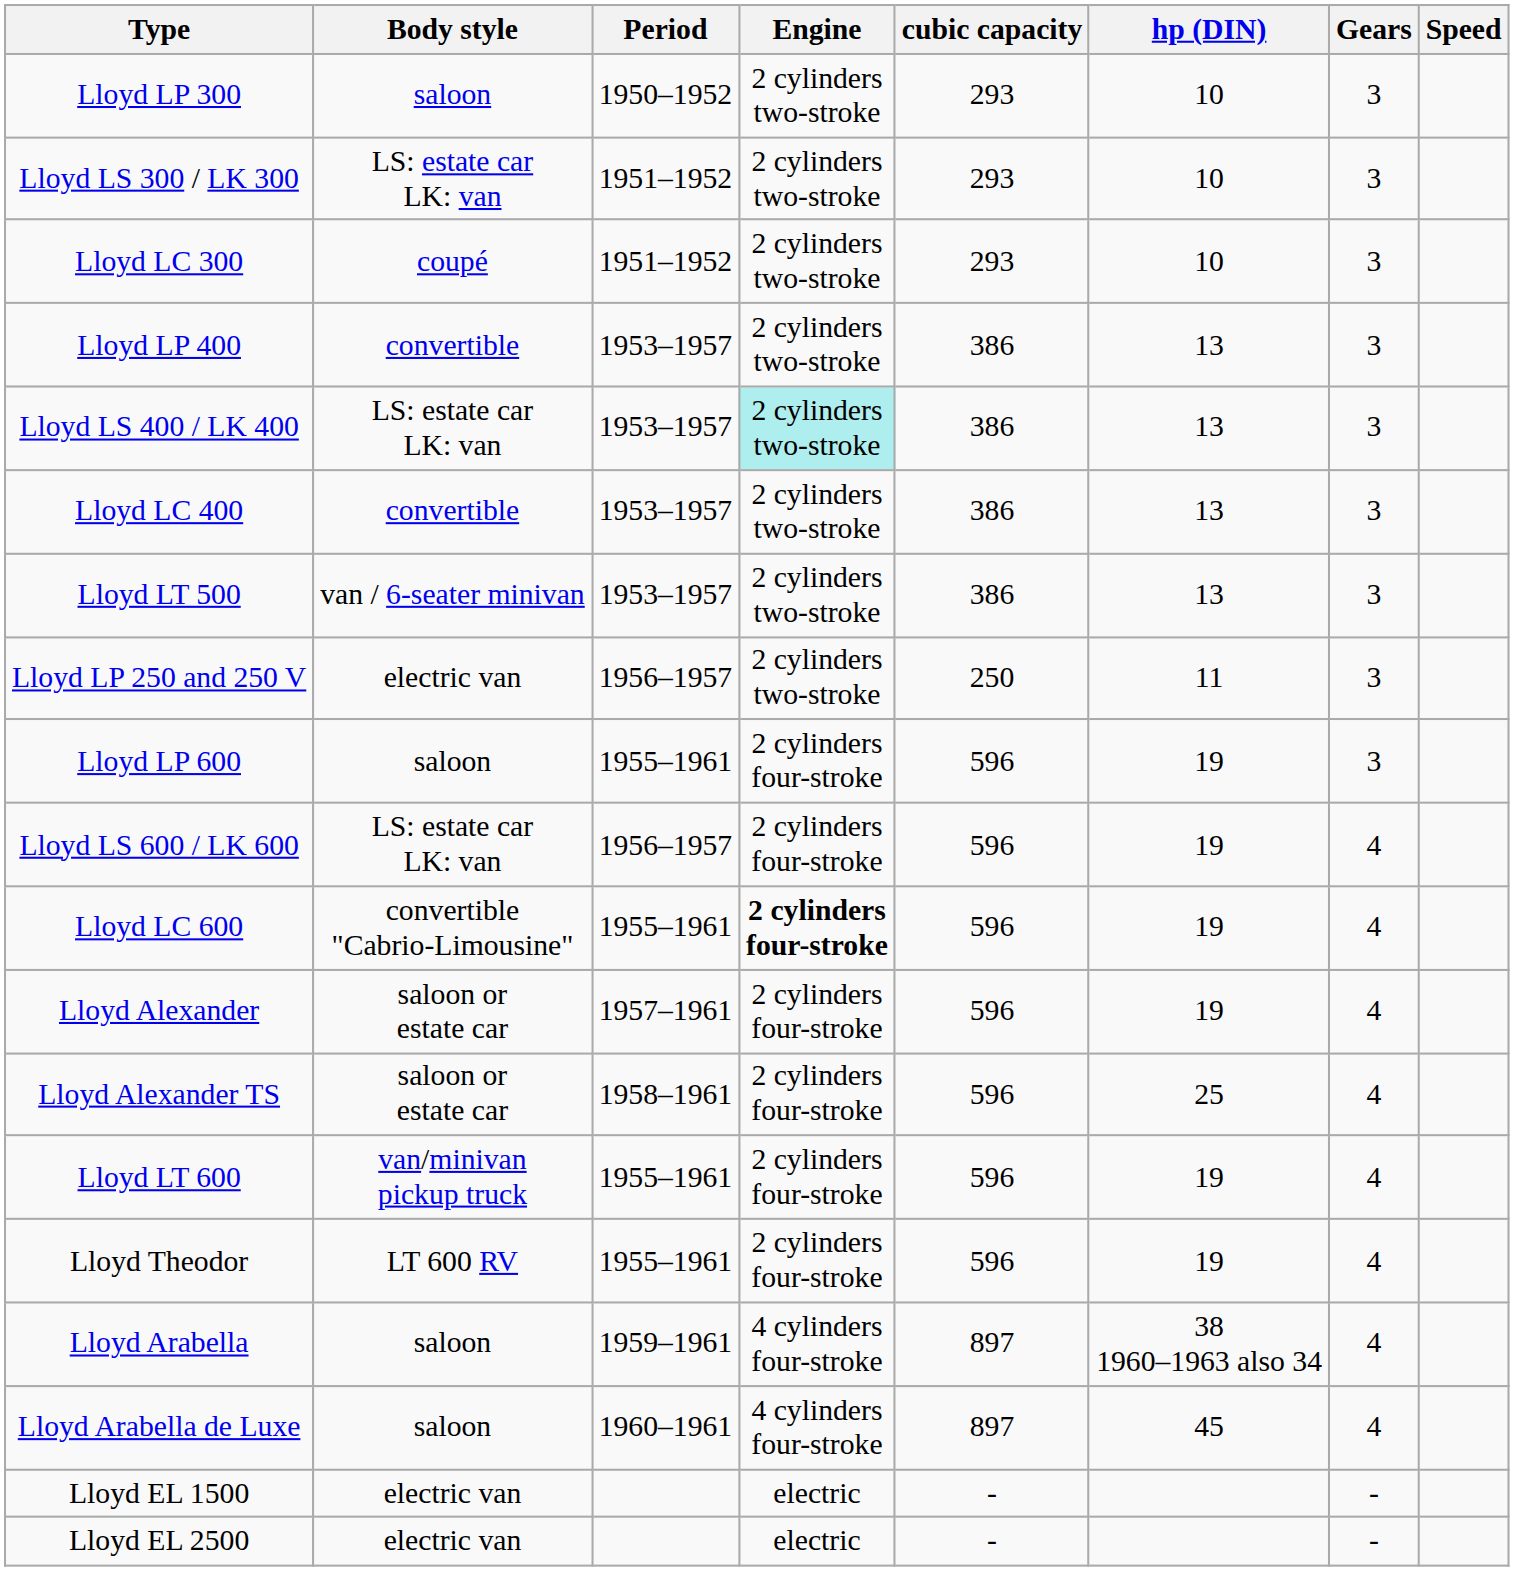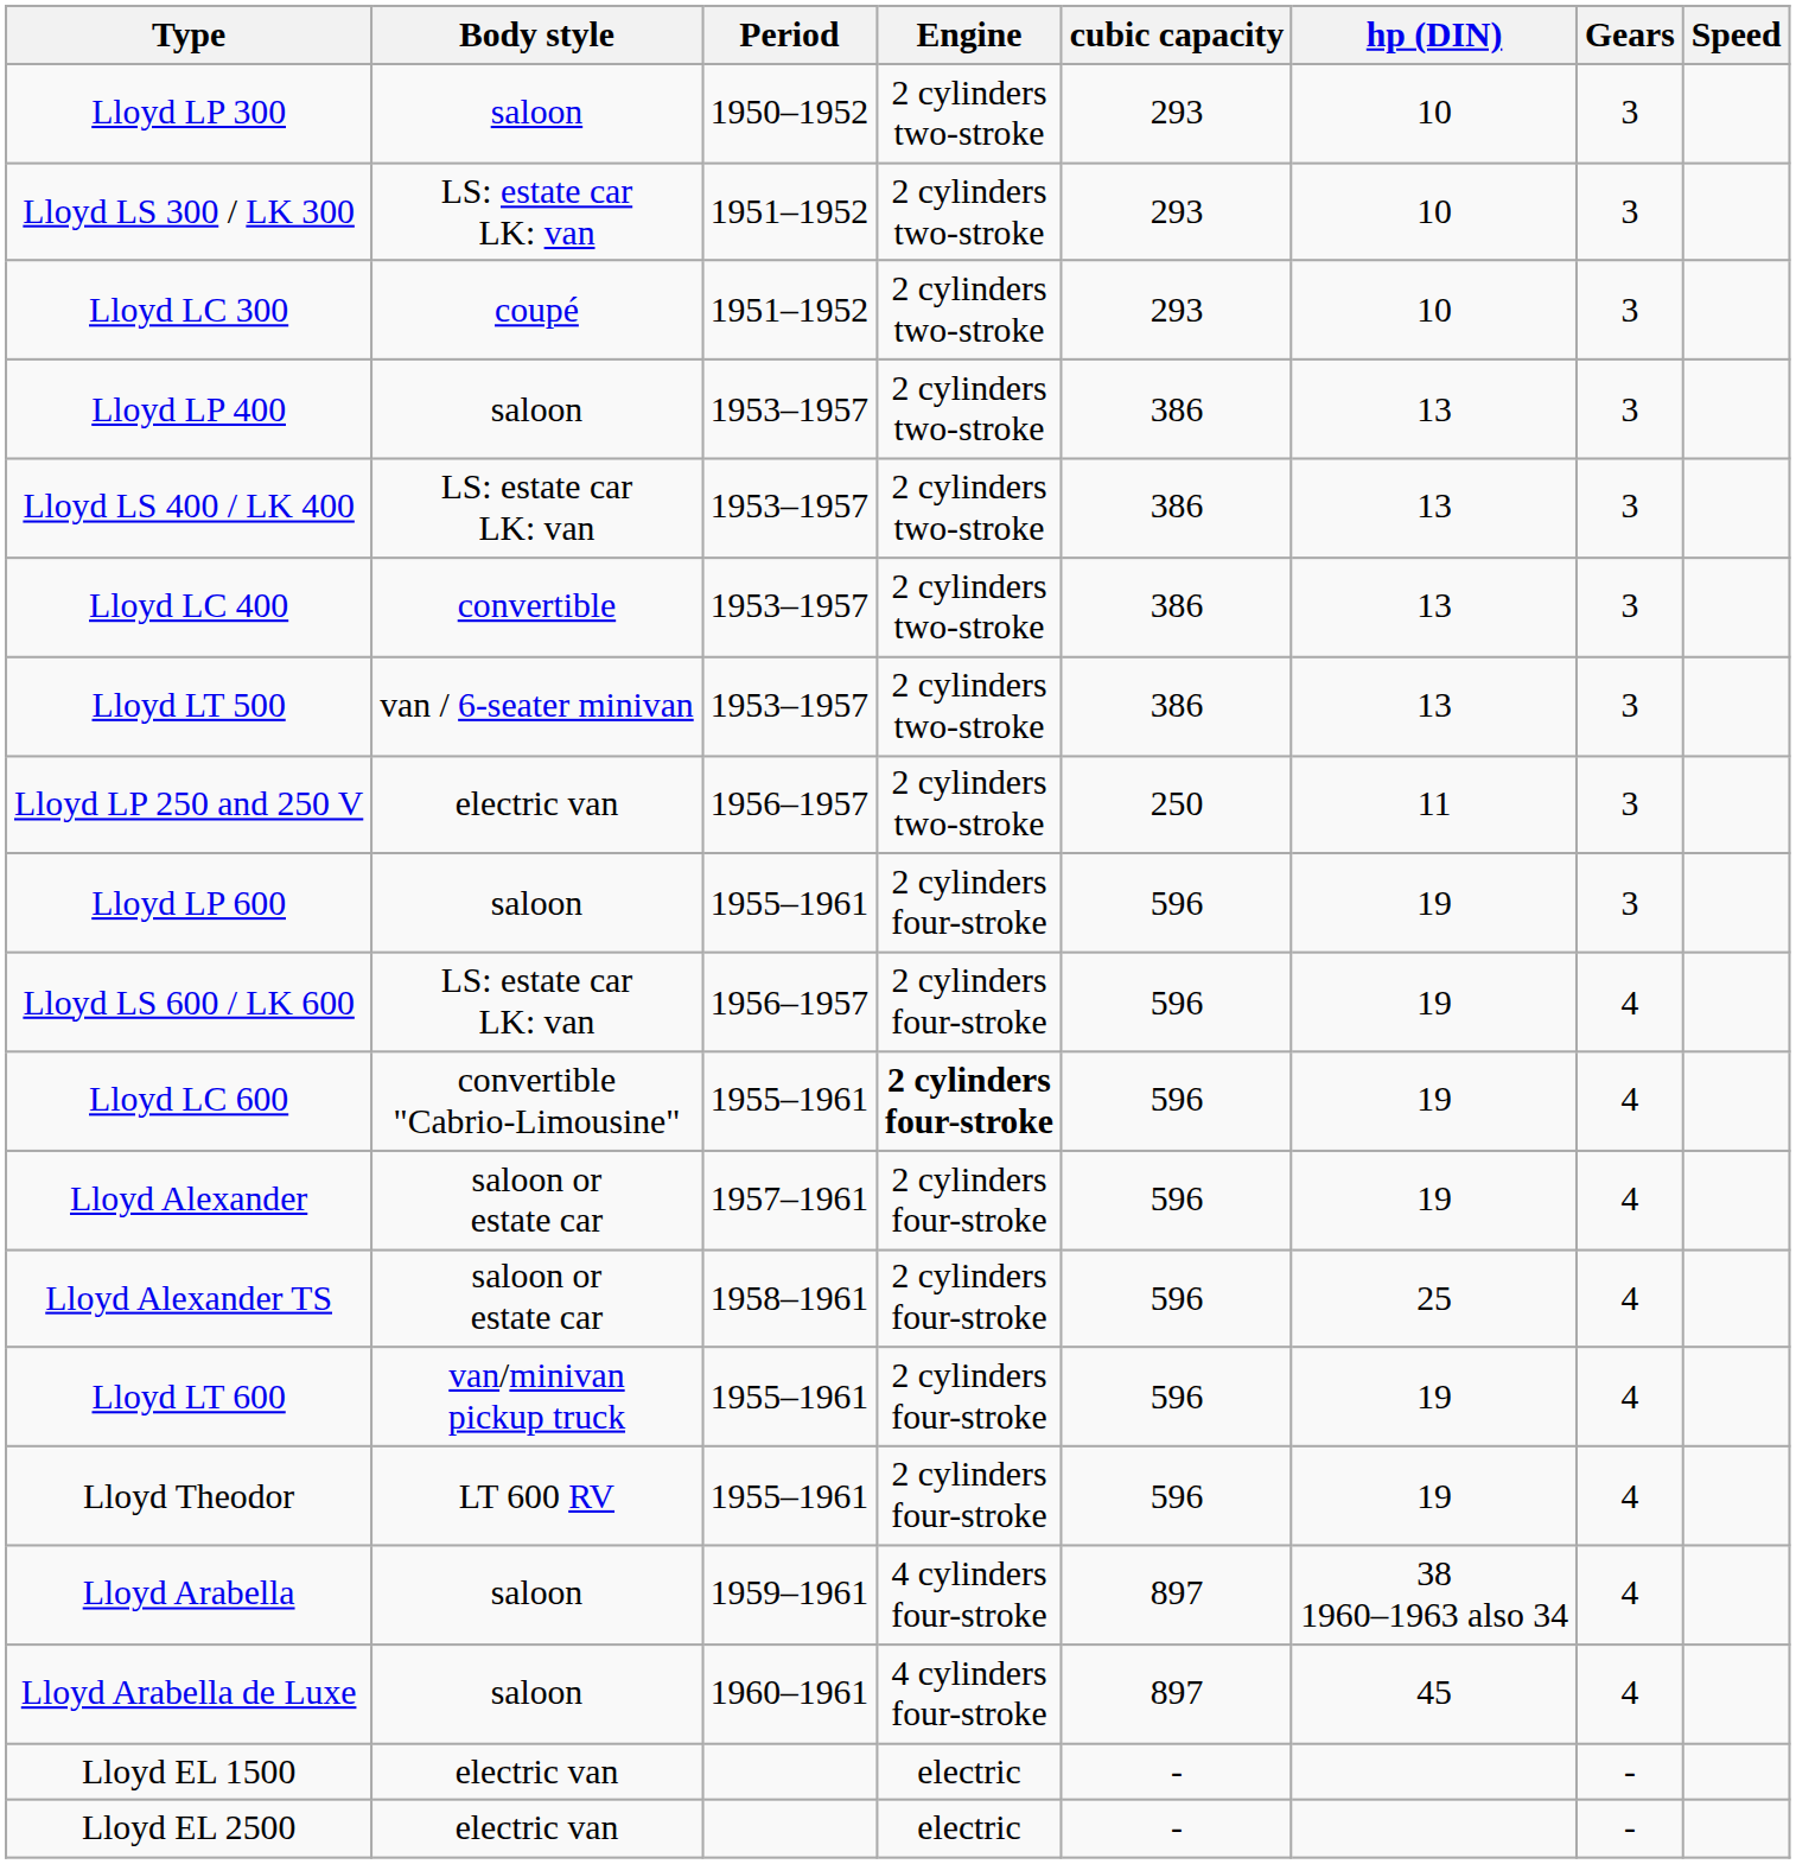Lloyd LP 400 | Body style: convertible -> saloon
Lloyd LS 400 / LK 400 | Engine: paleturquoise background -> no background
